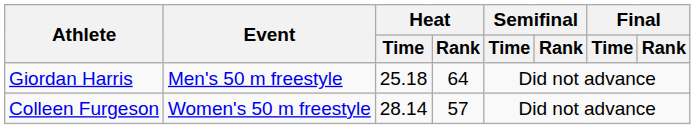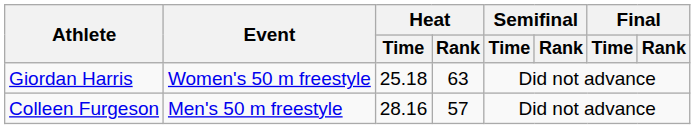Giordan Harris | Event: Men's 50 m freestyle -> Women's 50 m freestyle
Giordan Harris | Heat / Rank: 64 -> 63
Colleen Furgeson | Event: Women's 50 m freestyle -> Men's 50 m freestyle
Colleen Furgeson | Heat / Time: 28.14 -> 28.16
